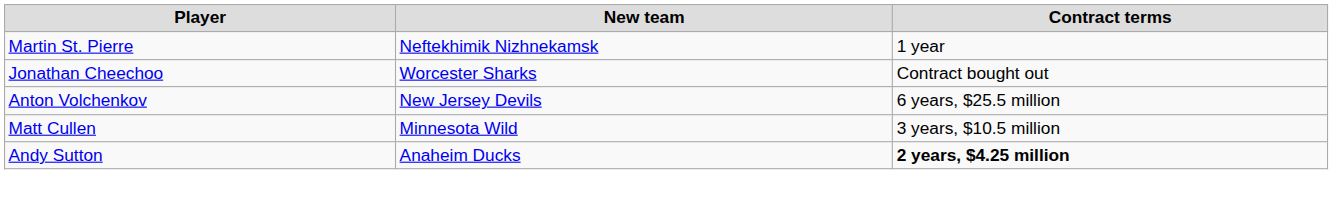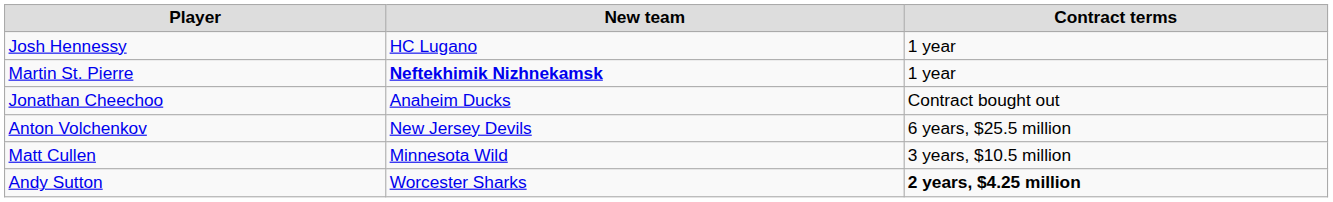+ row: Josh Hennessy | HC Lugano | 1 year
Martin St. Pierre | New team: normal -> bold
Jonathan Cheechoo | New team: Worcester Sharks -> Anaheim Ducks
Andy Sutton | New team: Anaheim Ducks -> Worcester Sharks
